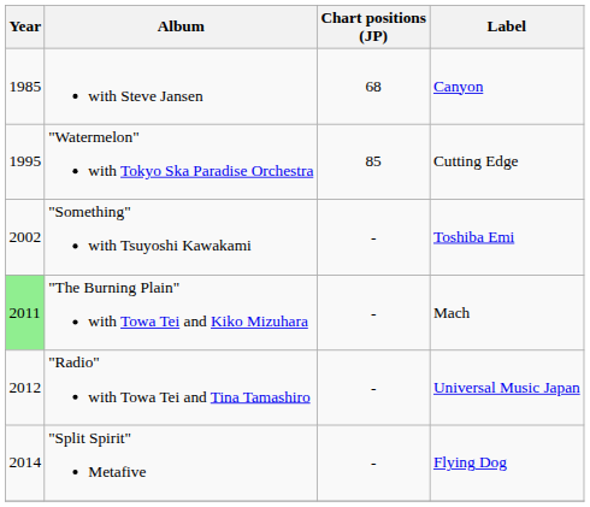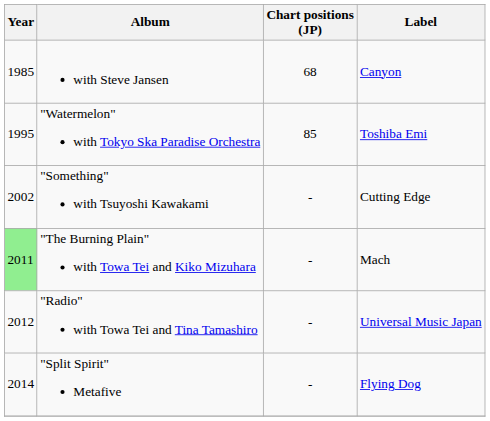"Watermelon" with Tokyo Ska Paradise Orchestra | Label: Cutting Edge -> Toshiba Emi
"Something" with Tsuyoshi Kawakami | Label: Toshiba Emi -> Cutting Edge
